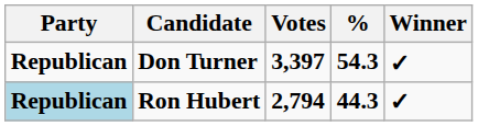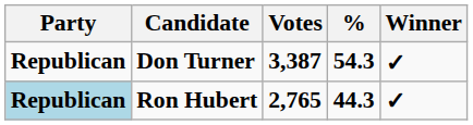Don Turner | Votes: 3,397 -> 3,387
Ron Hubert | Votes: 2,794 -> 2,765
